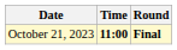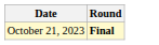- column: Time | 11:00
